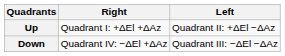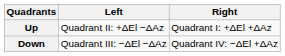columns swapped: Left <-> Right
